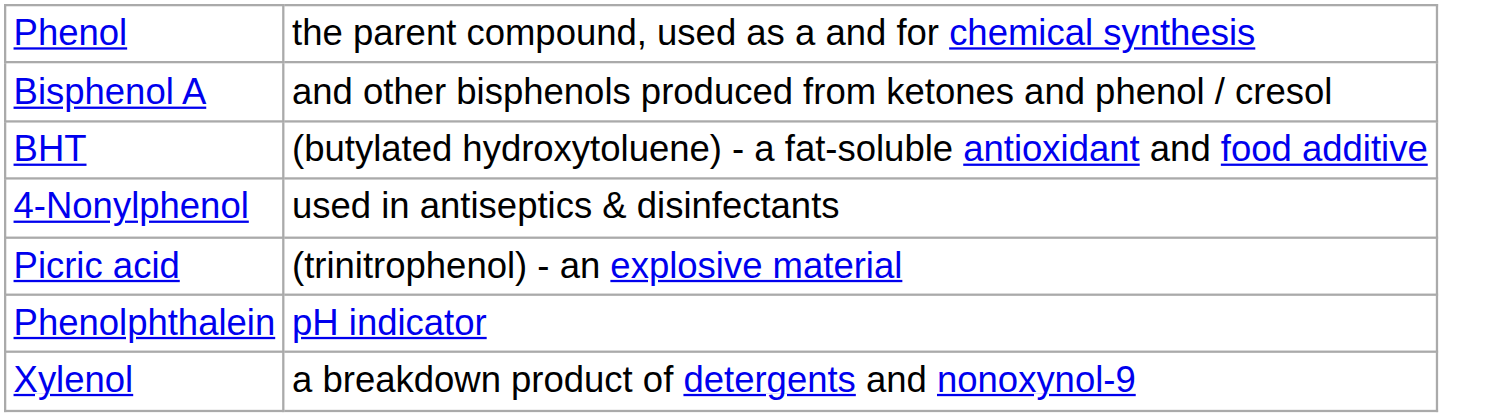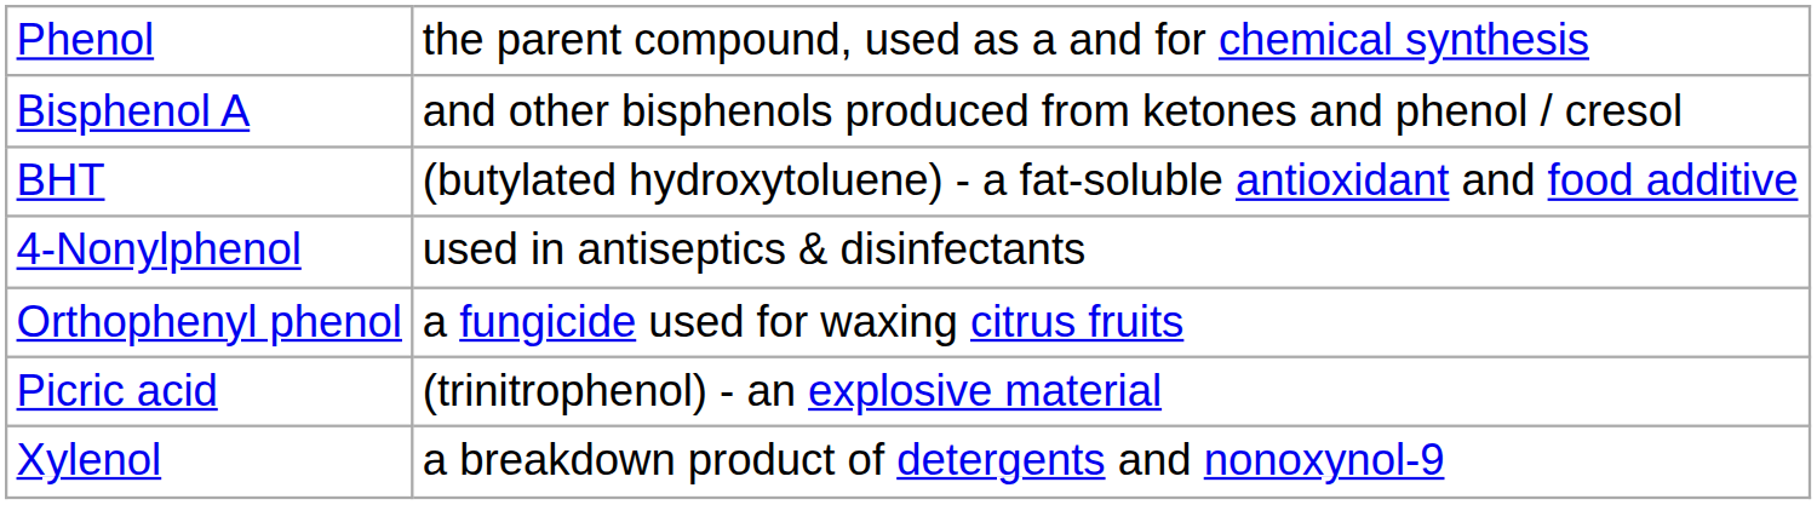+ row: Orthophenyl phenol | a fungicide used for waxing citrus fruits
- row: Phenolphthalein | pH indicator
